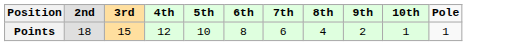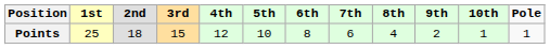+ column: 1st | 25
